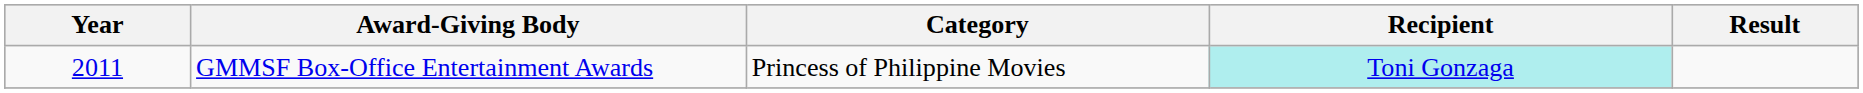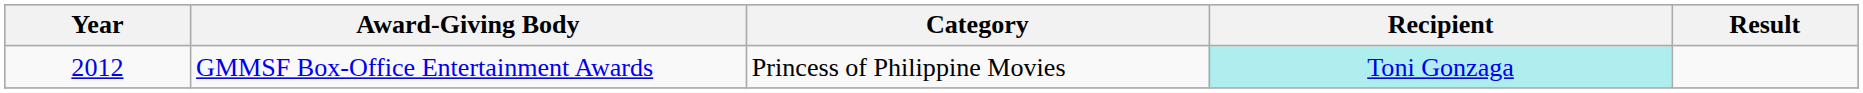GMMSF Box-Office Entertainment Awards | Year: 2011 -> 2012
